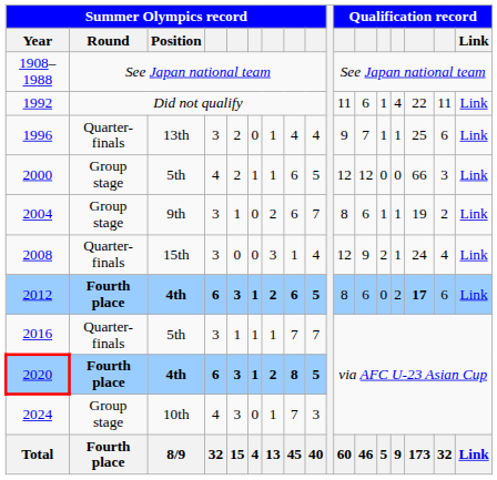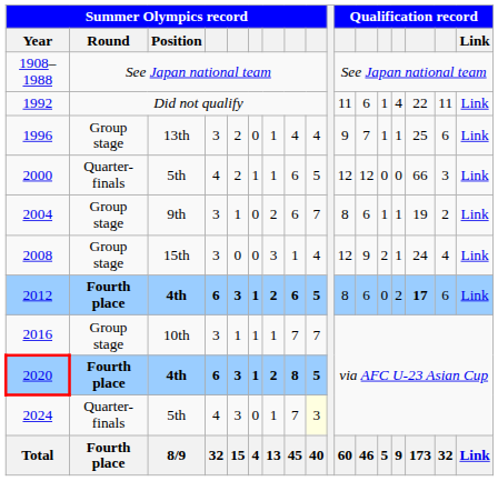1996 | Summer Olympics record / Round: Quarter-finals -> Group stage
2000 | Summer Olympics record / Round: Group stage -> Quarter-finals
2008 | Summer Olympics record / Round: Quarter-finals -> Group stage
2016 | Summer Olympics record / Round: Quarter-finals -> Group stage
2016 | Summer Olympics record / Position: 5th -> 10th
2024 | Summer Olympics record / Round: Group stage -> Quarter-finals
2024 | Summer Olympics record / Position: 10th -> 5th
2024 | column 9: no background -> lightyellow background
